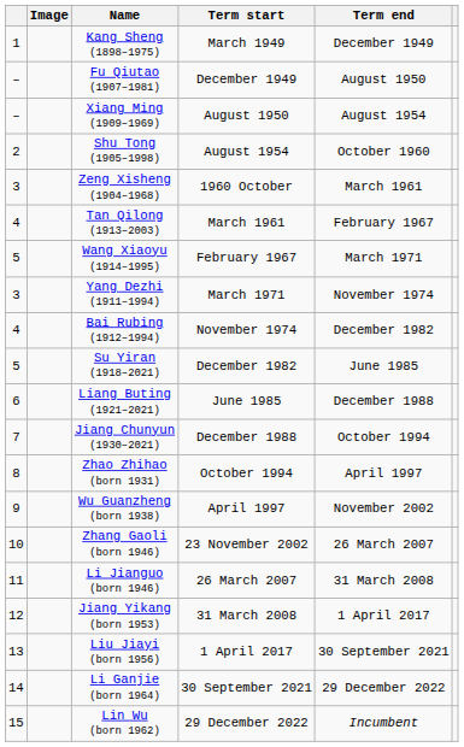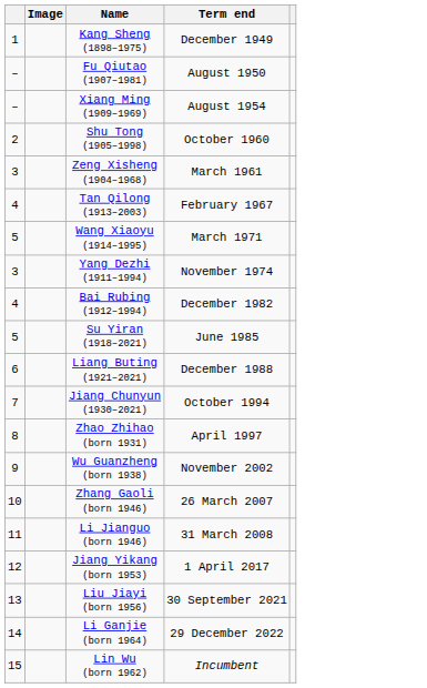- column: Term start | March 1949 | December 1949 | August 1950 | August 1954 | 1960 October | March 1961 | February 1967 | March 1971 | November 1974 | December 1982 | June 1985 | December 1988 | October 1994 | April 1997 | 23 November 2002 | 26 March 2007 | 31 March 2008 | 1 April 2017 | 30 September 2021 | 29 December 2022
